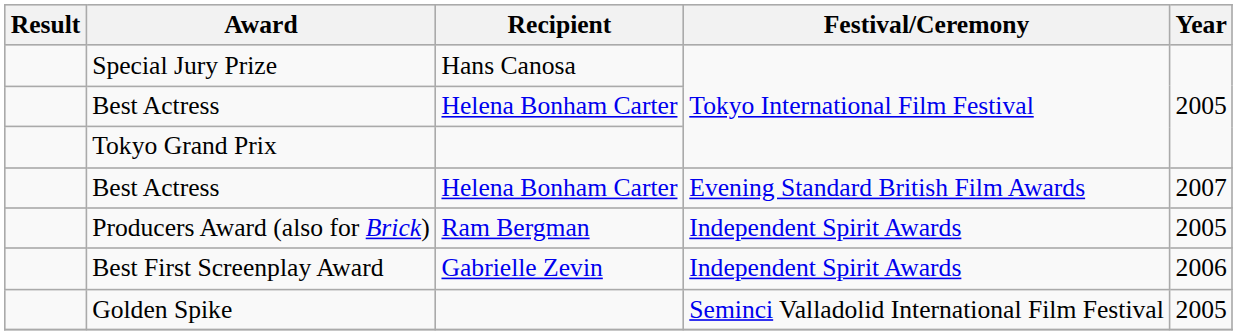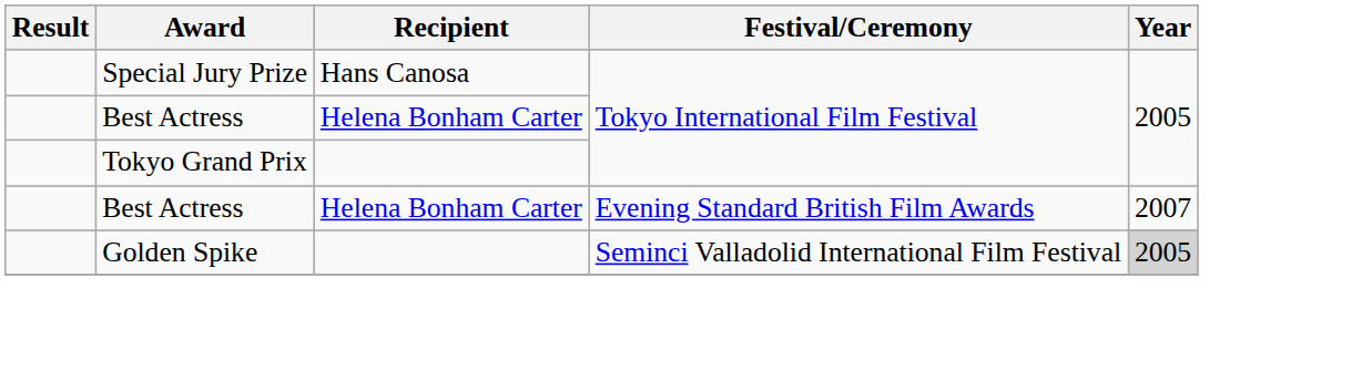- row: Producers Award (also for Brick) | Ram Bergman | Independent Spirit Awards | 2005
- row: Best First Screenplay Award | Gabrielle Zevin | Independent Spirit Awards | 2006
Golden Spike | Year: no background -> lightgrey background
